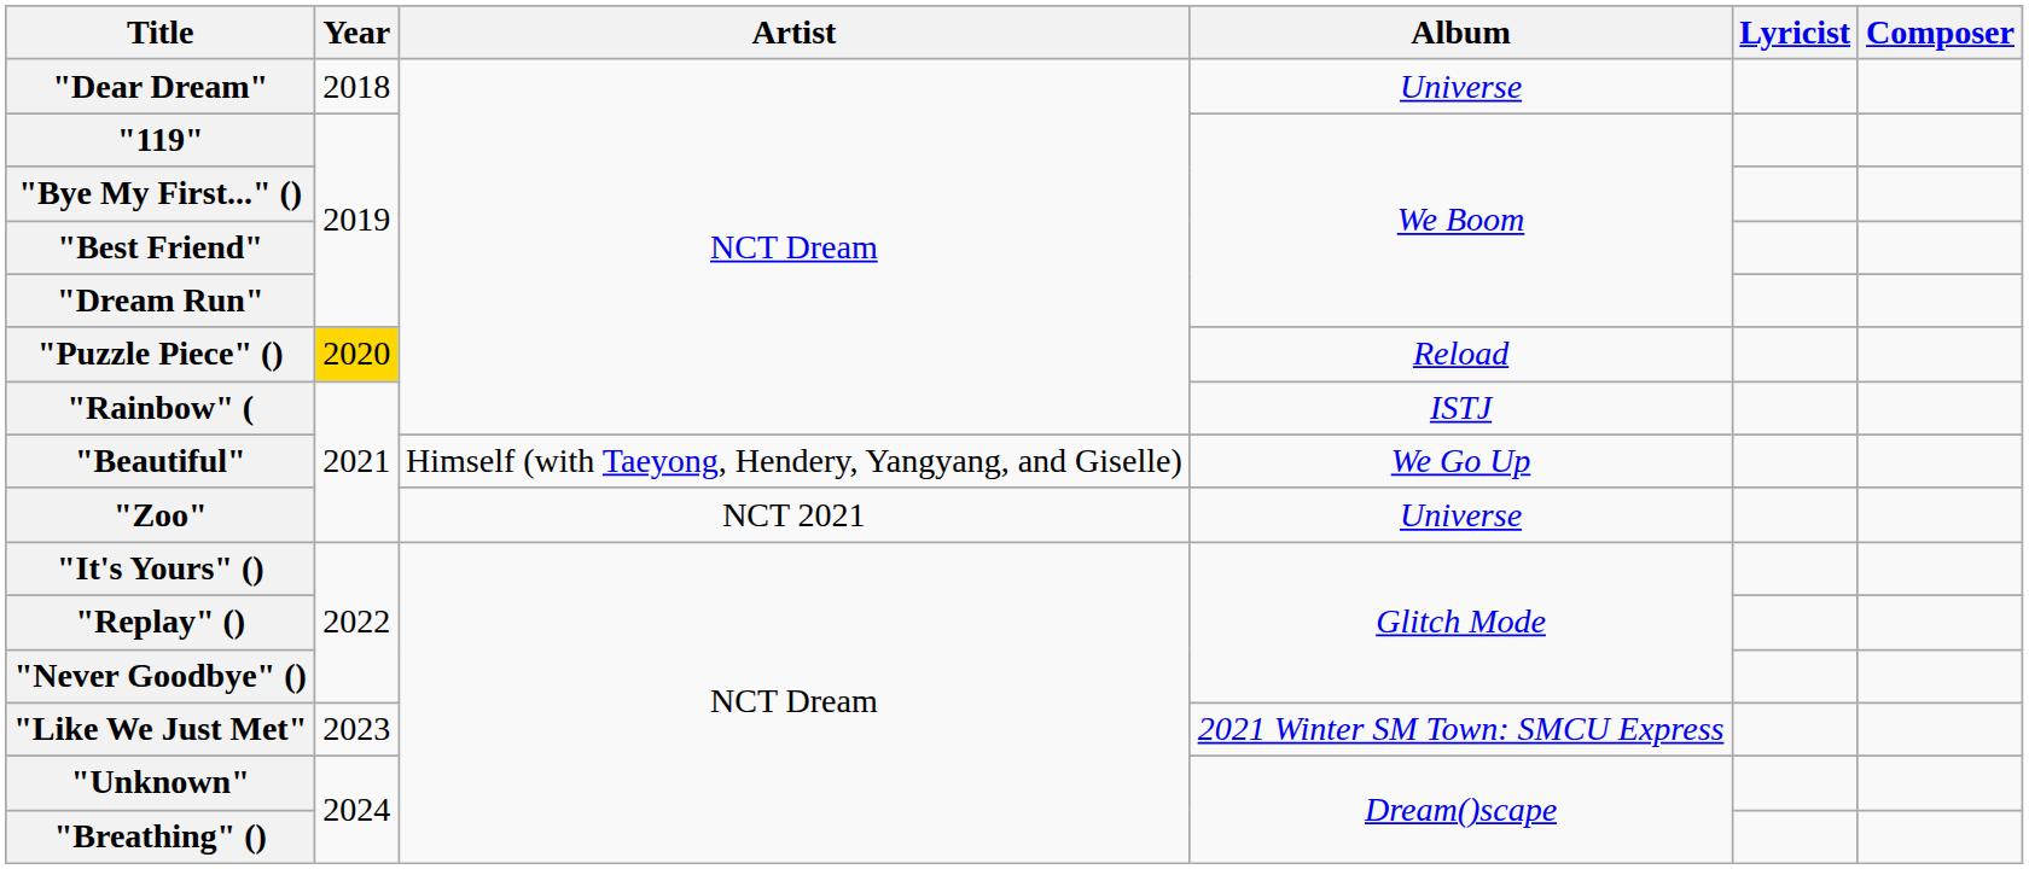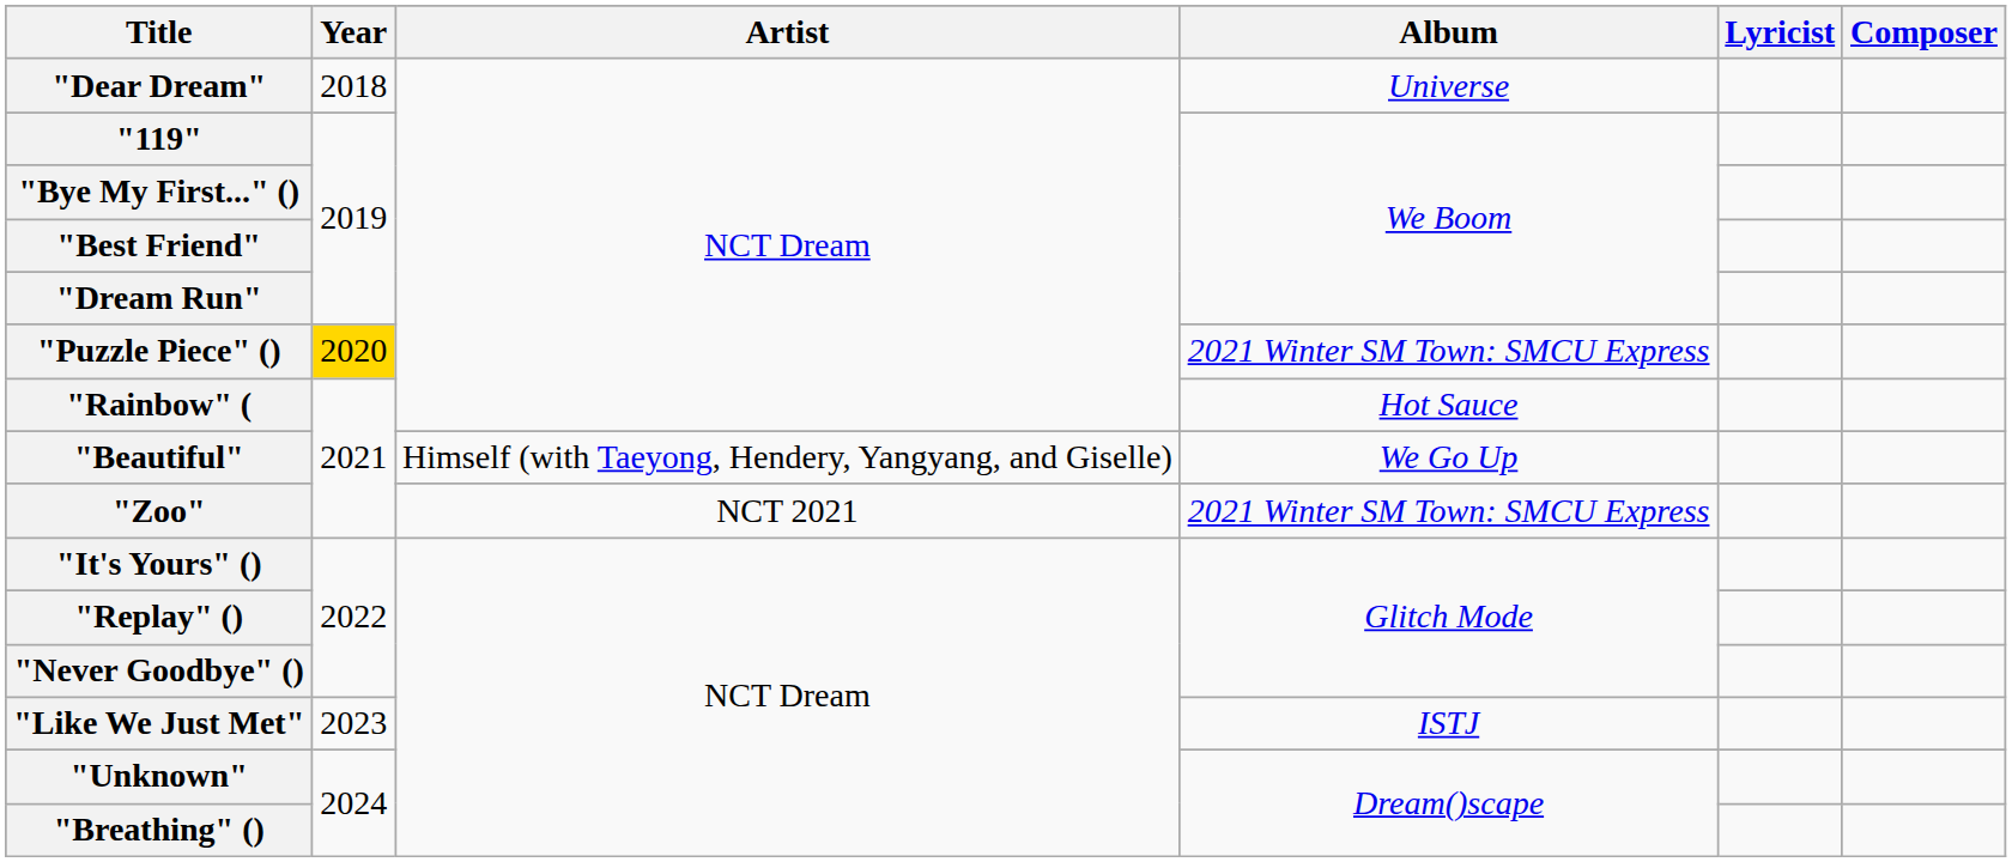"Puzzle Piece" () | Album: Reload -> 2021 Winter SM Town: SMCU Express
"Rainbow" ( | Album: ISTJ -> Hot Sauce
"Zoo" | Album: Universe -> 2021 Winter SM Town: SMCU Express
"Like We Just Met" | Album: 2021 Winter SM Town: SMCU Express -> ISTJ
